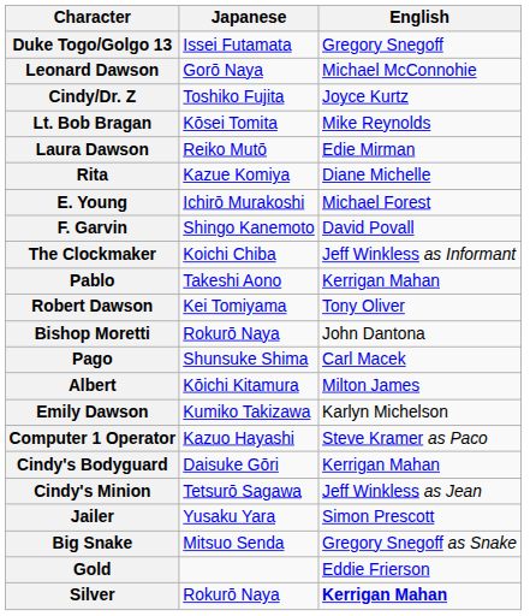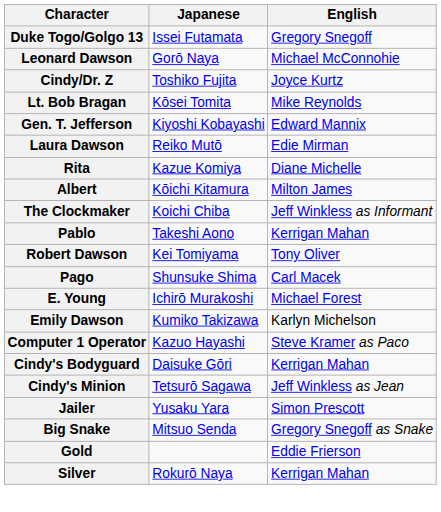+ row: Gen. T. Jefferson | Kiyoshi Kobayashi | Edward Mannix
rows swapped: E. Young <-> Albert
- row: F. Garvin | Shingo Kanemoto | David Povall
- row: Bishop Moretti | Rokurō Naya | John Dantona
Silver | English: bold -> normal
